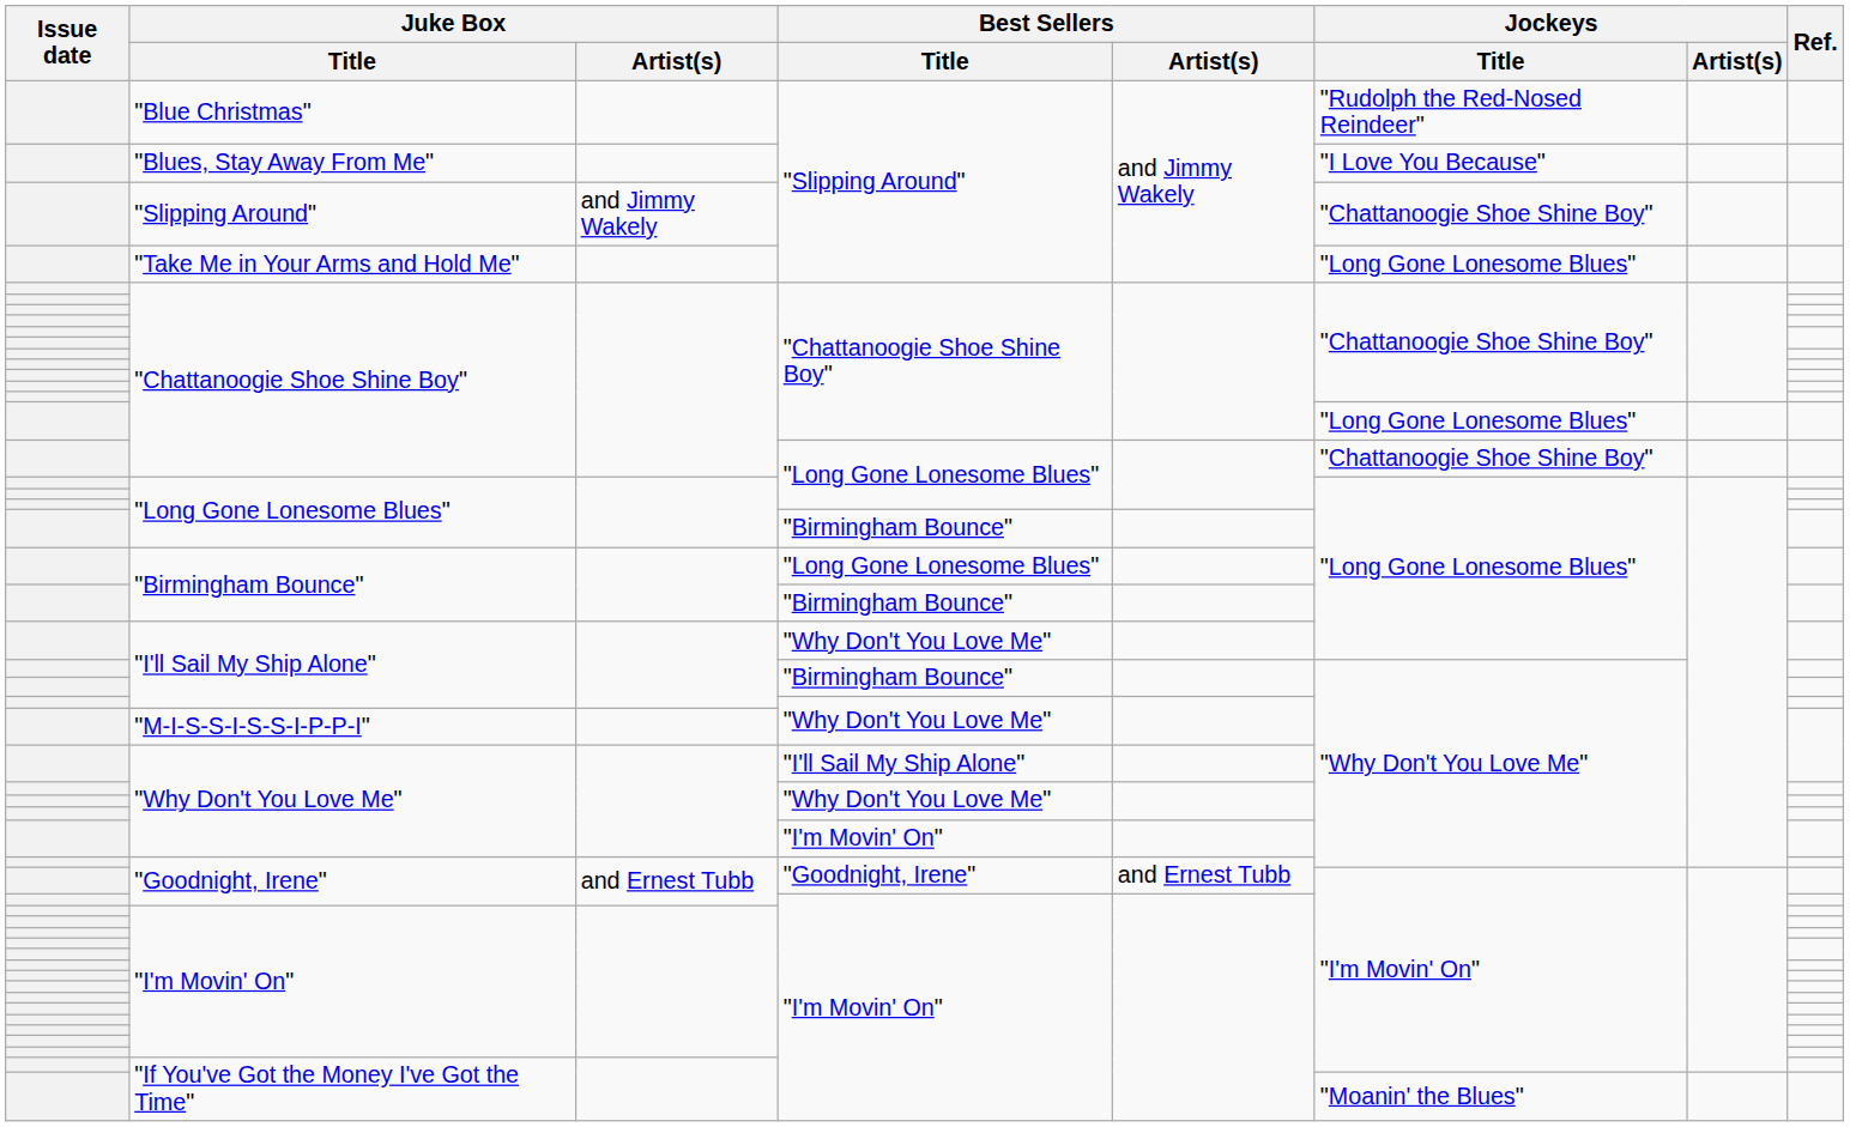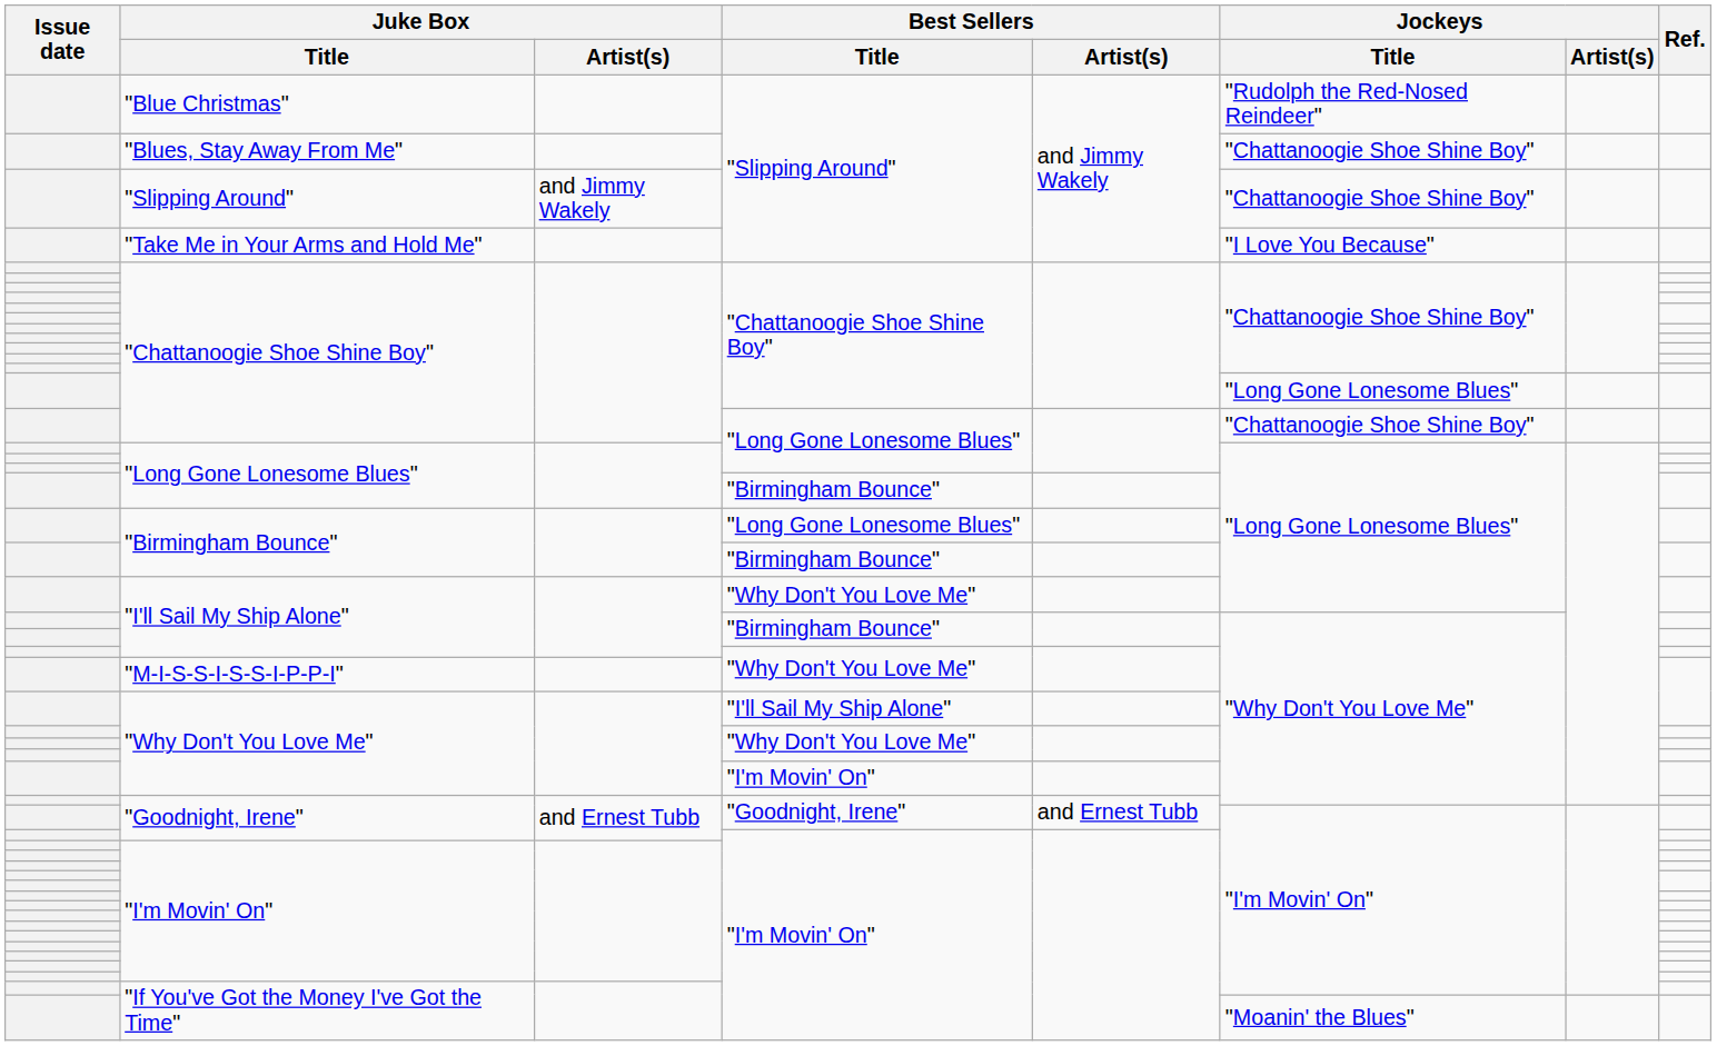"Blues, Stay Away From Me" | Jockeys / Title: "I Love You Because" -> "Chattanoogie Shoe Shine Boy"
"Take Me in Your Arms and Hold Me" | Jockeys / Title: "Long Gone Lonesome Blues" -> "I Love You Because"
